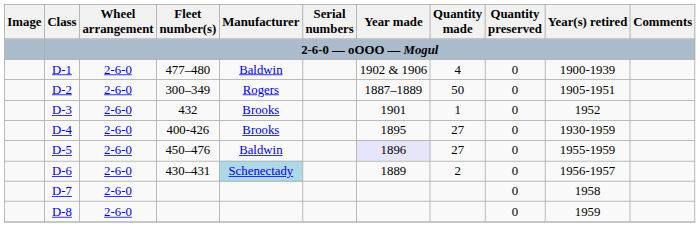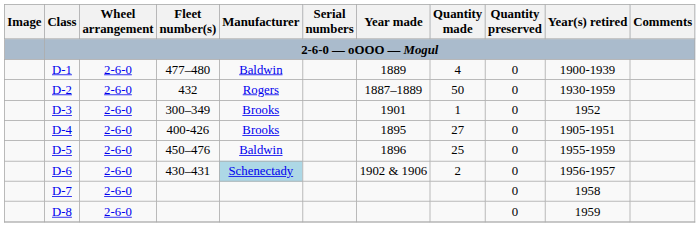D-1 | Year made: 1902 & 1906 -> 1889
D-2 | Fleet number(s): 300–349 -> 432
D-2 | Year(s) retired: 1905-1951 -> 1930-1959
D-3 | Fleet number(s): 432 -> 300–349
D-4 | Year(s) retired: 1930-1959 -> 1905-1951
D-5 | Year made: lavender background -> no background
D-5 | Quantity made: 27 -> 25
D-6 | Year made: 1889 -> 1902 & 1906
